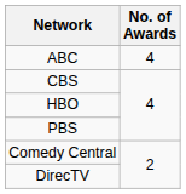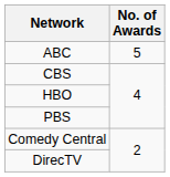ABC | No. of Awards: 4 -> 5
